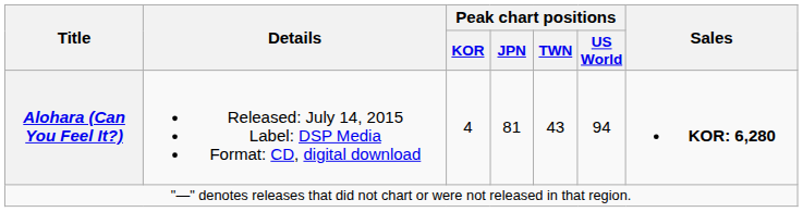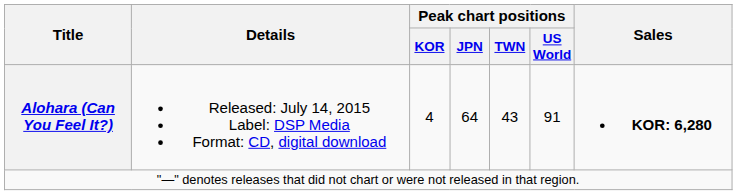Alohara (Can You Feel It?) | Peak chart positions / JPN: 81 -> 64
Alohara (Can You Feel It?) | Peak chart positions / US World: 94 -> 91
